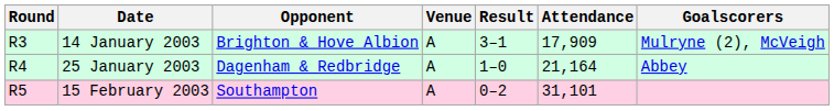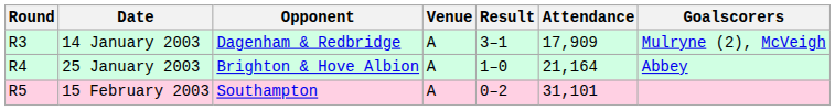14 January 2003 | Opponent: Brighton & Hove Albion -> Dagenham & Redbridge
25 January 2003 | Opponent: Dagenham & Redbridge -> Brighton & Hove Albion
